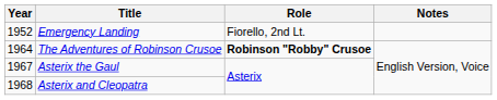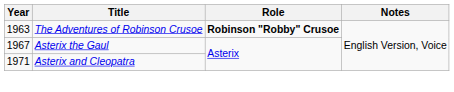- row: 1952 | Emergency Landing | Fiorello, 2nd Lt.
The Adventures of Robinson Crusoe | Year: 1964 -> 1963
Asterix and Cleopatra | Year: 1968 -> 1971
